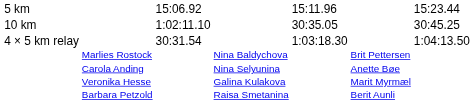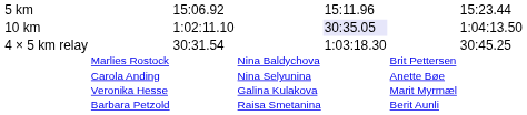10 km | column 5: no background -> lavender background
10 km | column 7: 30:45.25 -> 1:04:13.50
4 × 5 km relay | column 7: 1:04:13.50 -> 30:45.25
